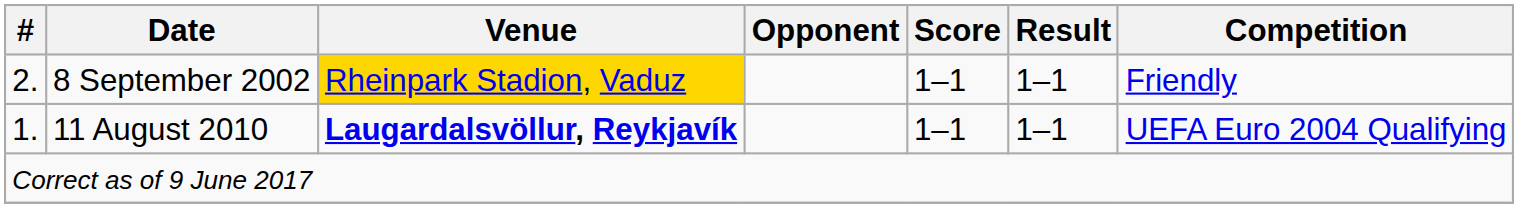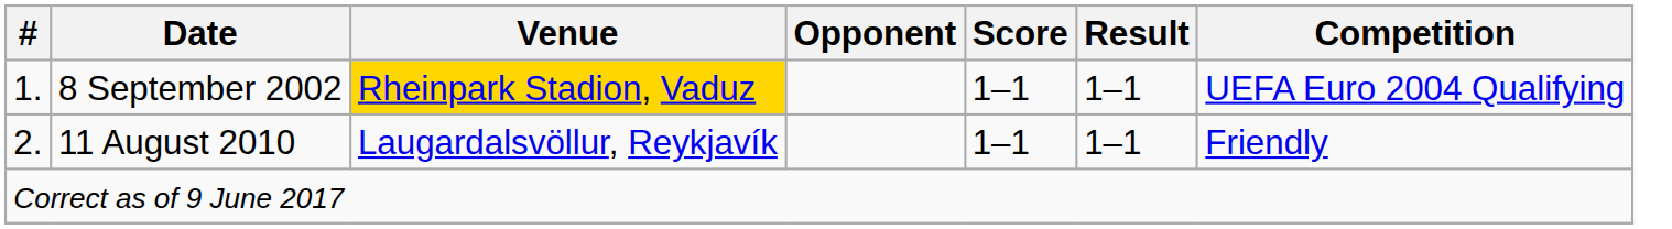8 September 2002 | #: 2. -> 1.
8 September 2002 | Competition: Friendly -> UEFA Euro 2004 Qualifying
11 August 2010 | #: 1. -> 2.
11 August 2010 | Venue: bold -> normal
11 August 2010 | Competition: UEFA Euro 2004 Qualifying -> Friendly
